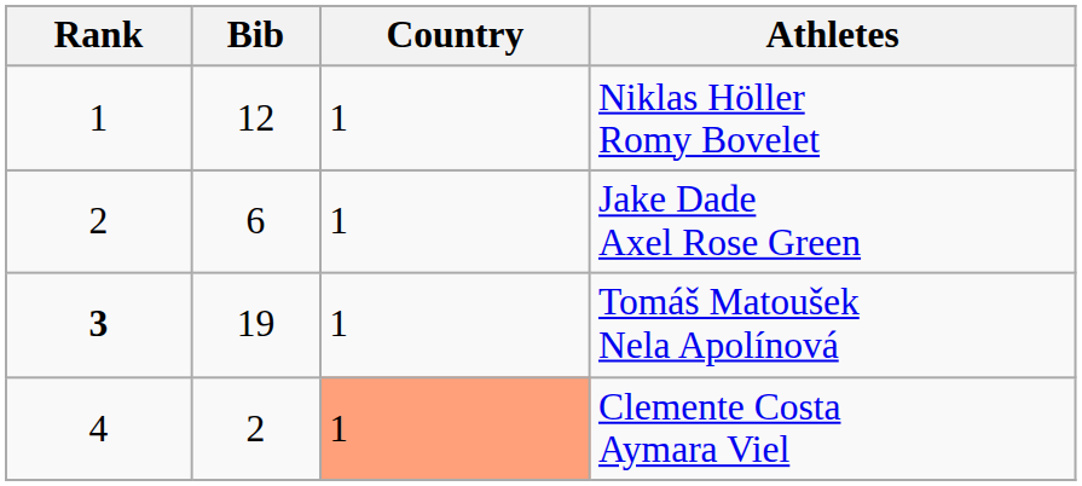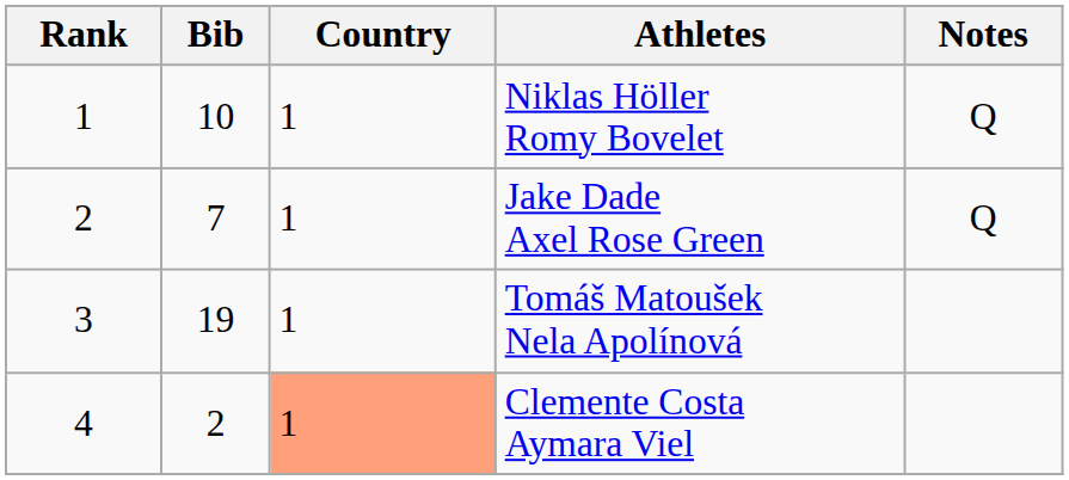+ column: Notes | Q | Q
Niklas Höller Romy Bovelet | Bib: 12 -> 10
Jake Dade Axel Rose Green | Bib: 6 -> 7
Tomáš Matoušek Nela Apolínová | Rank: bold -> normal
